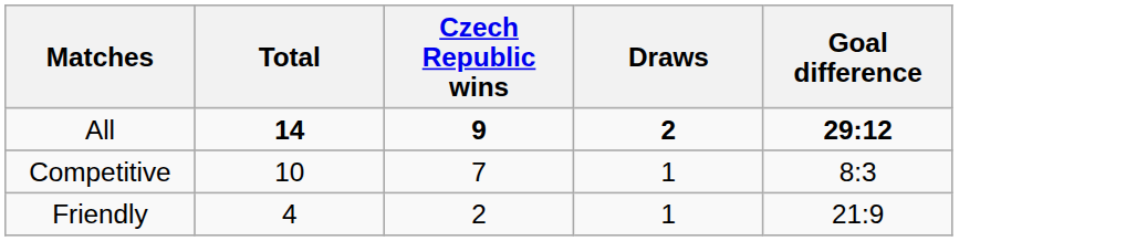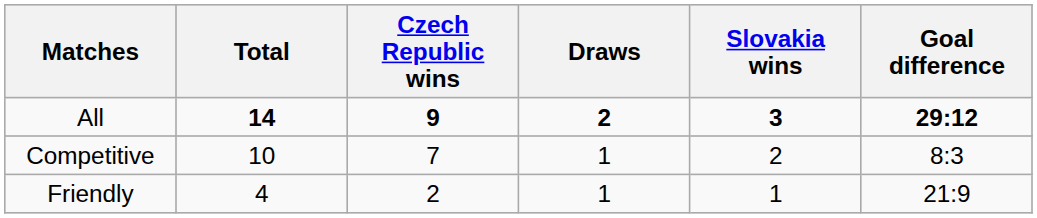+ column: Slovakia wins | 3 | 2 | 1
